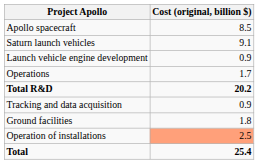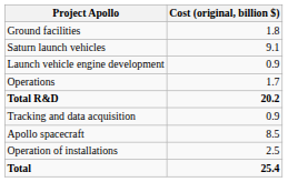rows swapped: Apollo spacecraft <-> Ground facilities
Operation of installations | Cost (original, billion $): lightsalmon background -> no background
